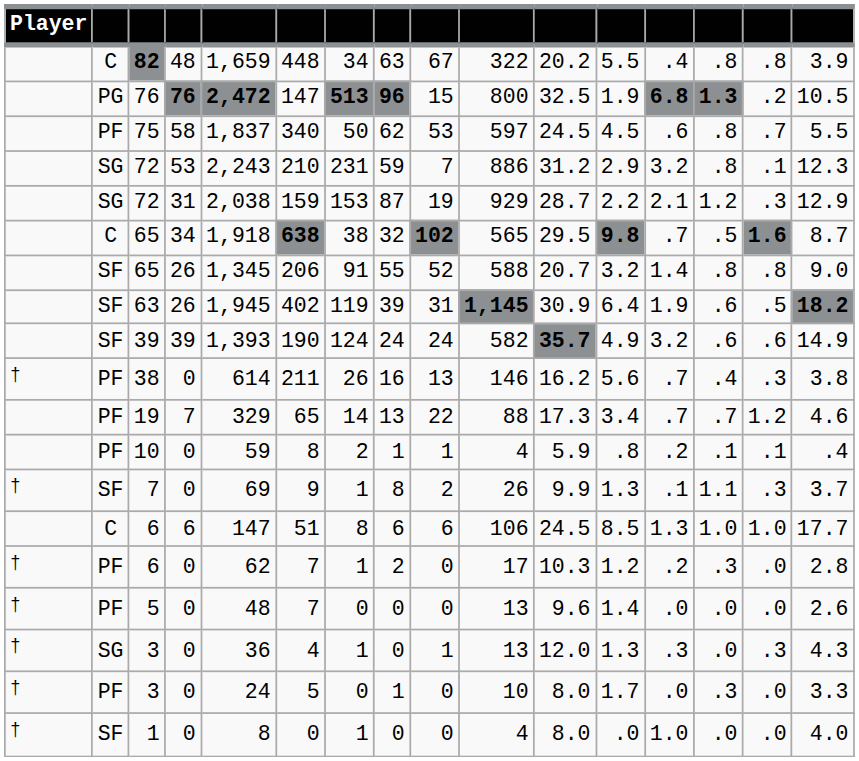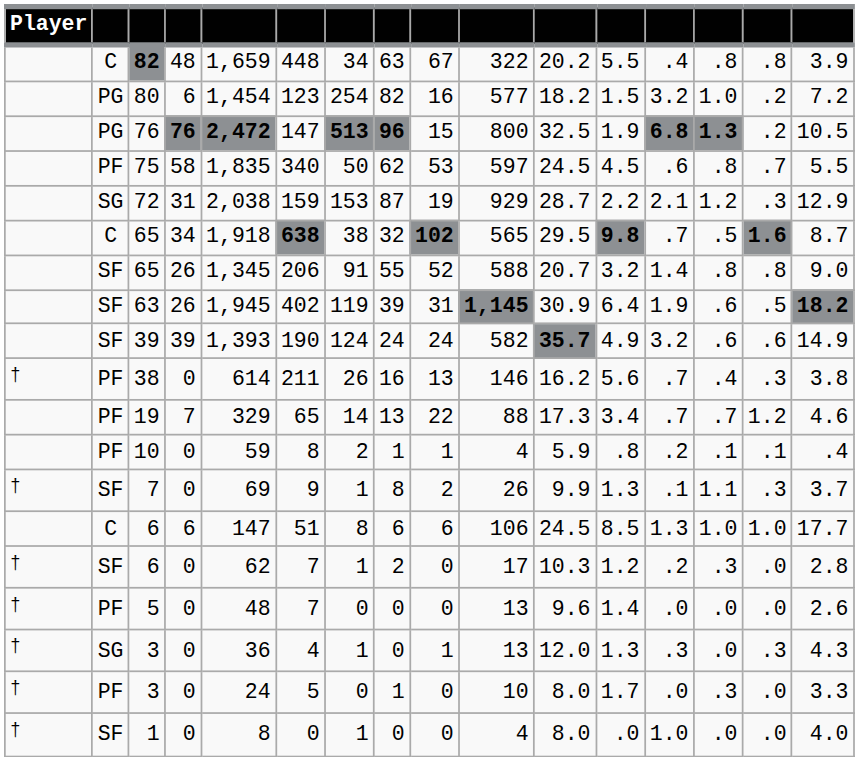+ row: PG | 80 | 6 | 1,454 | 123 | 254 | 82 | 16 | 577 | 18.2 | 1.5 | 3.2 | 1.0 | .2 | 7.2
75 | column 5: 1,837 -> 1,835
- row: SG | 72 | 53 | 2,243 | 210 | 231 | 59 | 7 | 886 | 31.2 | 2.9 | 3.2 | .8 | .1 | 12.3
6 / 0 | column 2: PF -> SF
